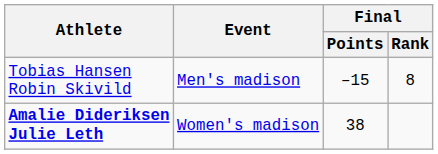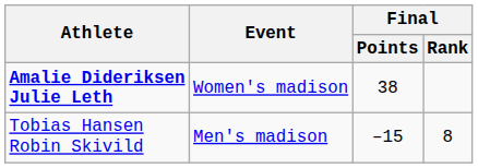rows swapped: Tobias Hansen Robin Skivild <-> Amalie Dideriksen Julie Leth
